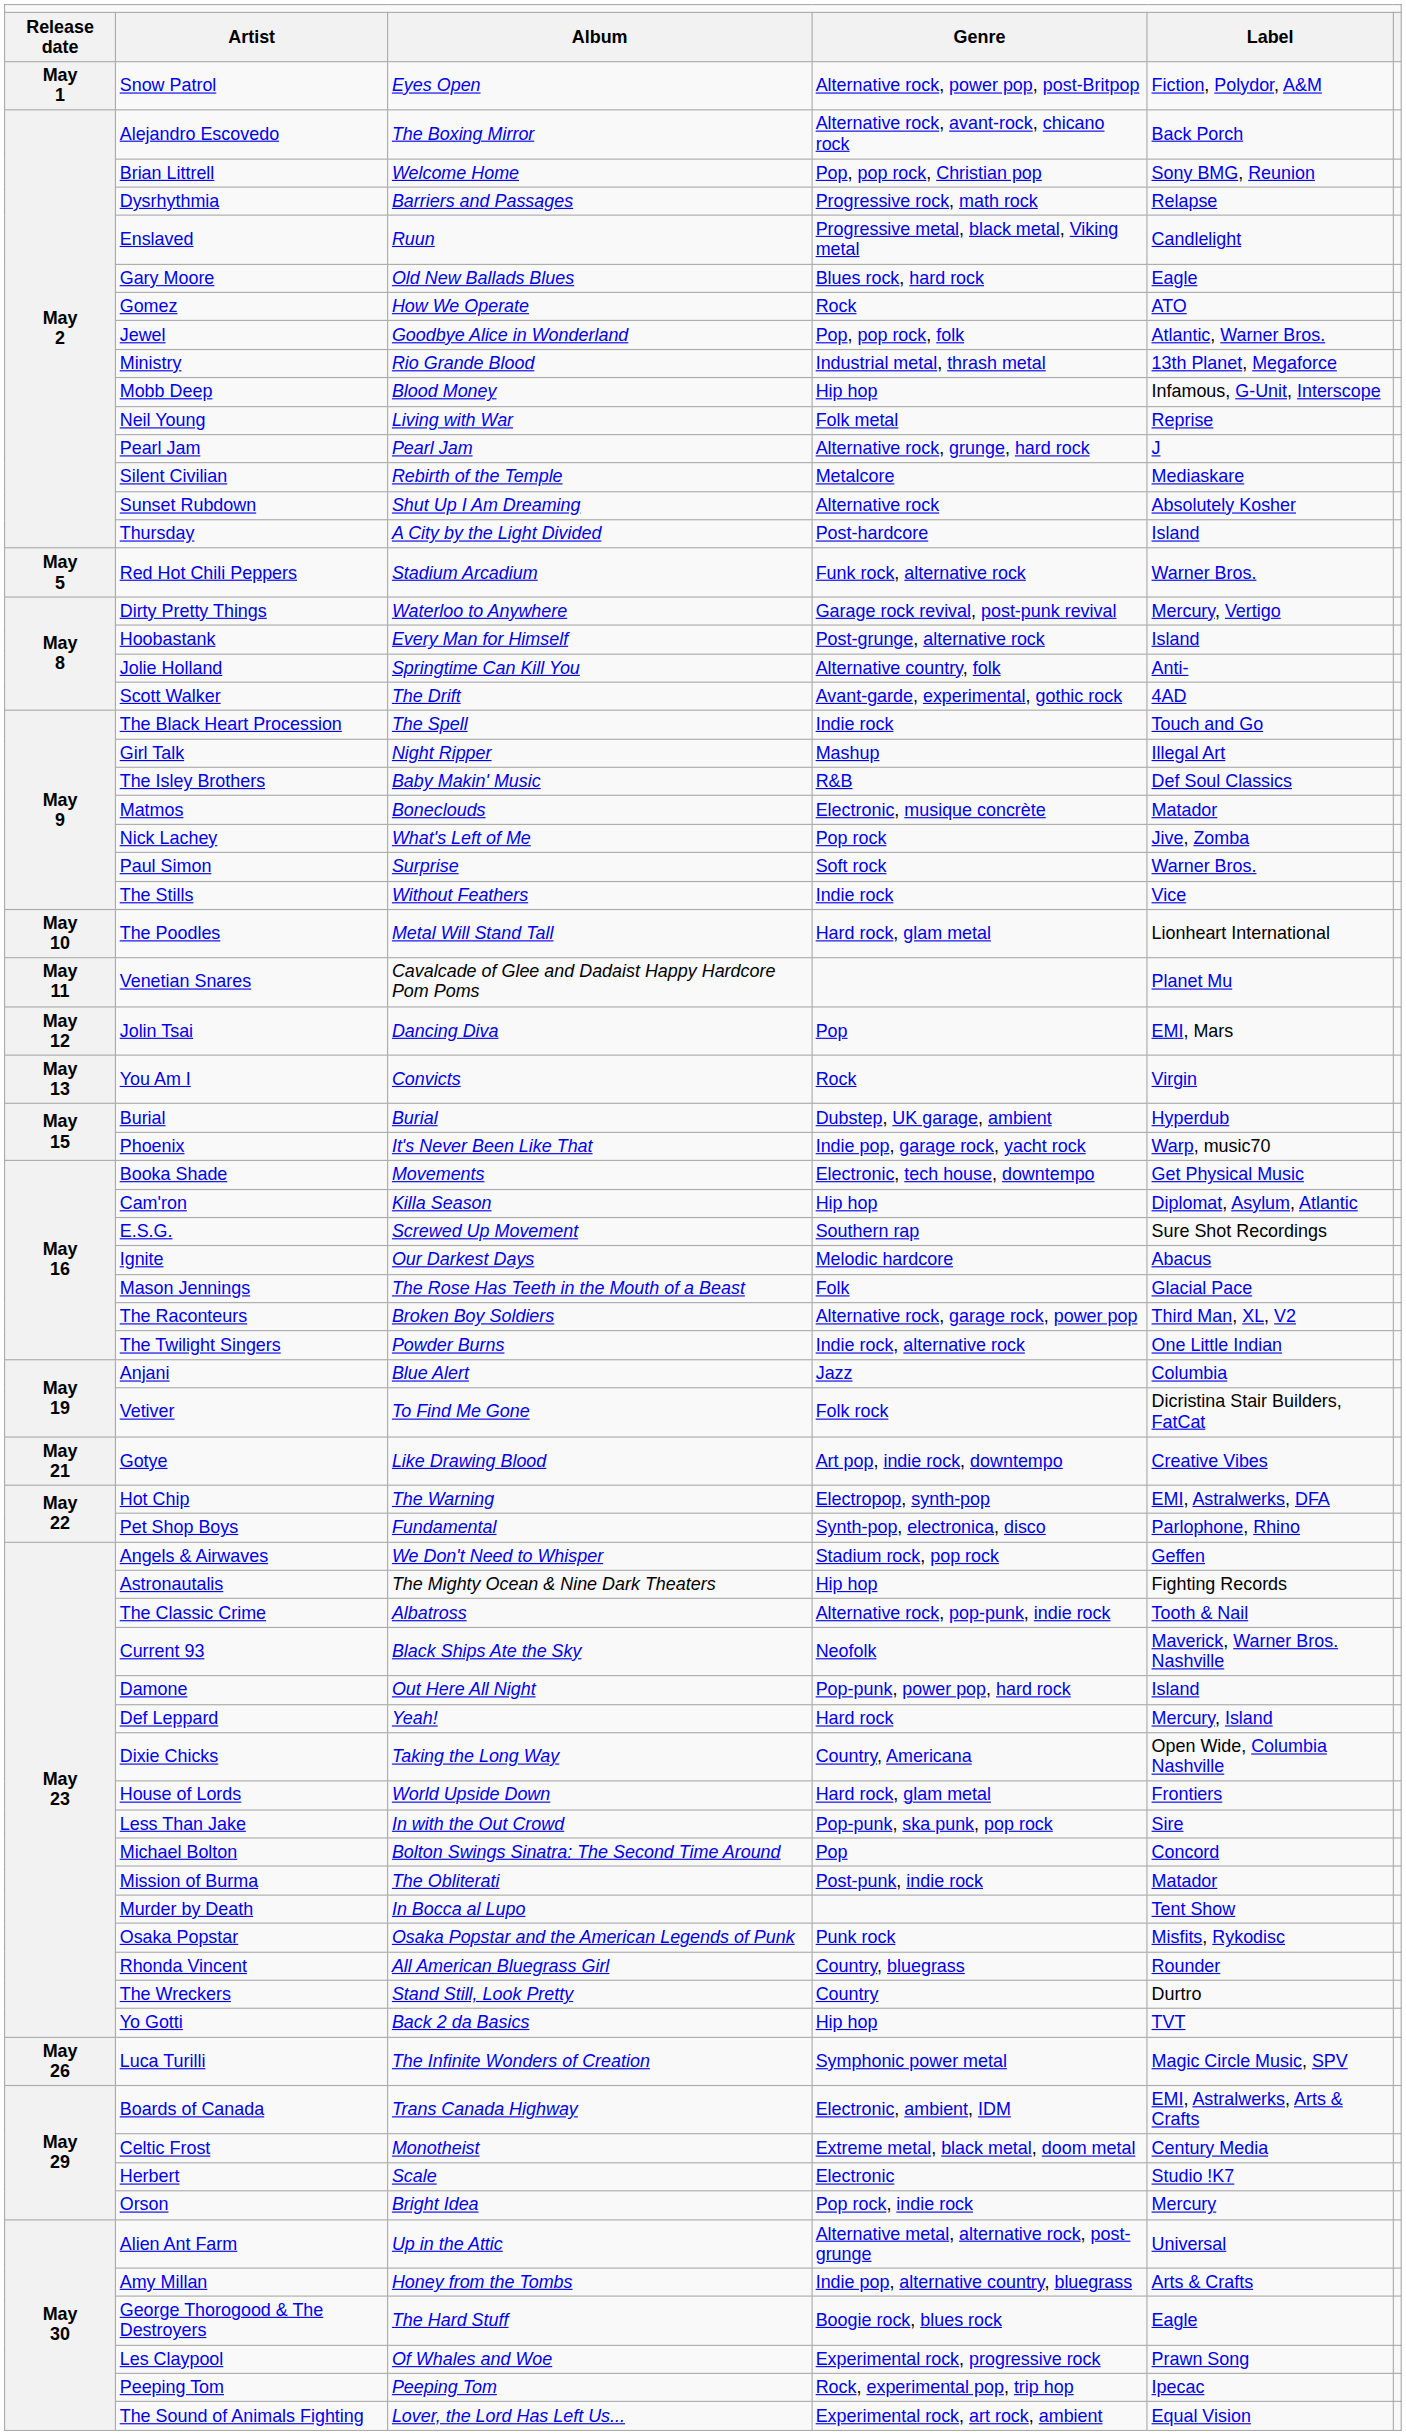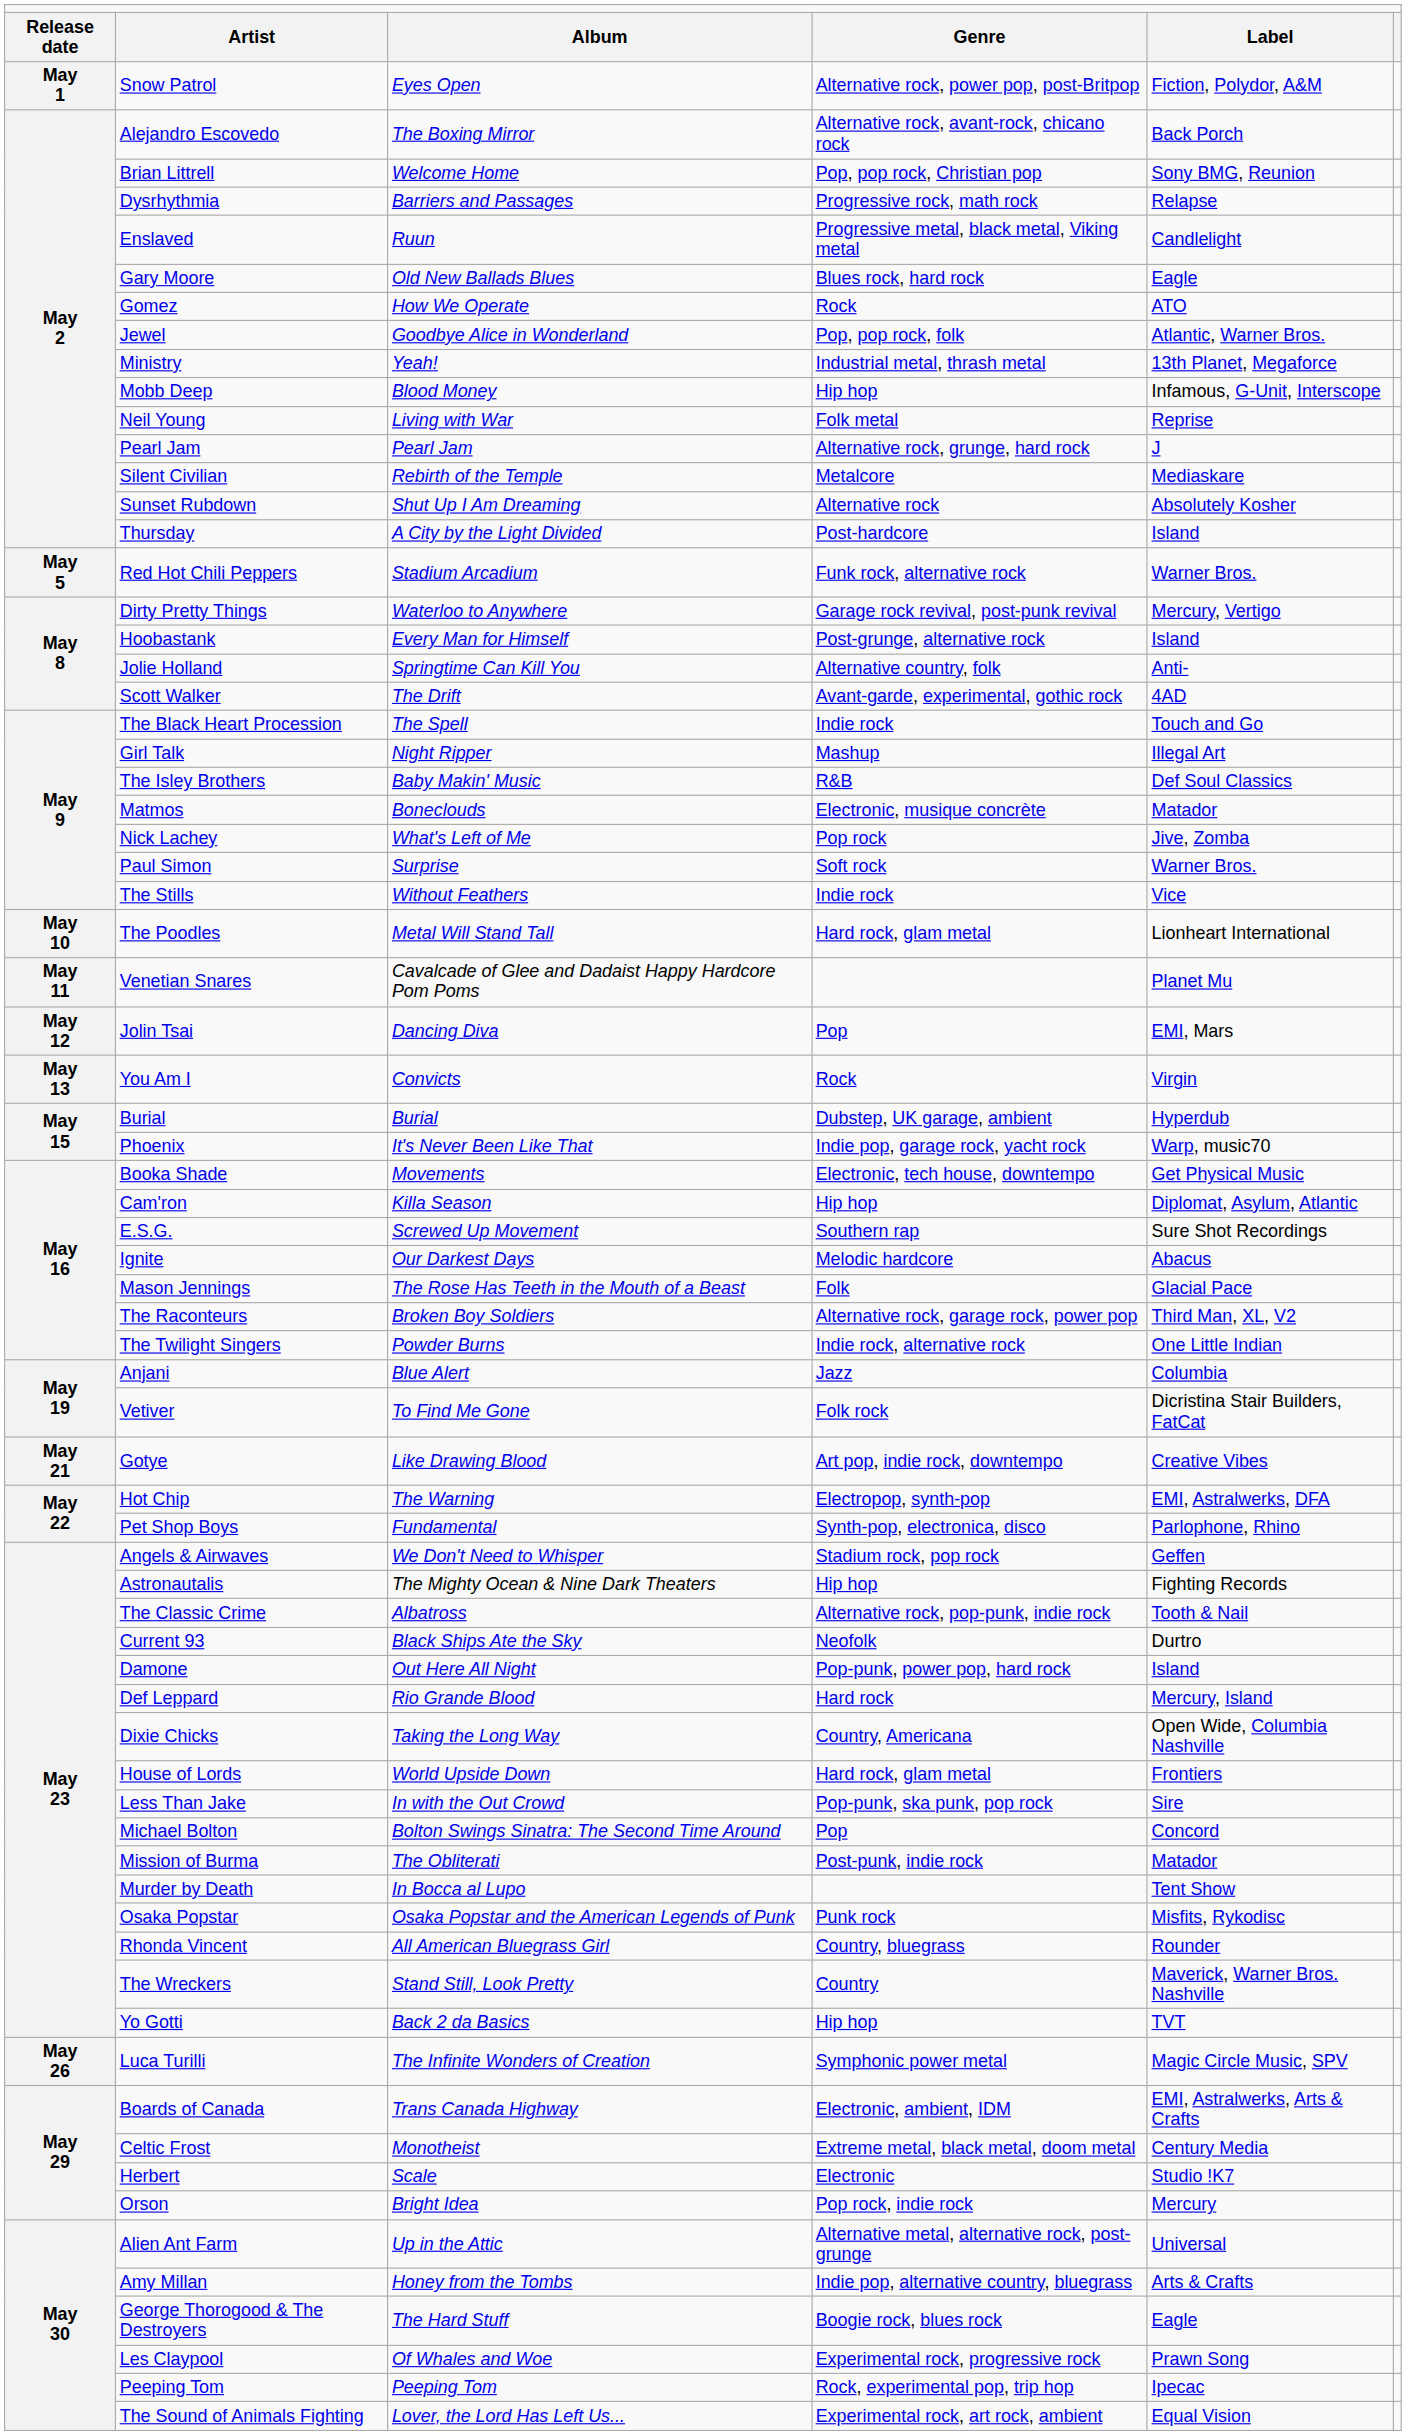Ministry | column 3: Rio Grande Blood -> Yeah!
Current 93 | column 5: Maverick, Warner Bros. Nashville -> Durtro
Def Leppard | column 3: Yeah! -> Rio Grande Blood
The Wreckers | column 5: Durtro -> Maverick, Warner Bros. Nashville
